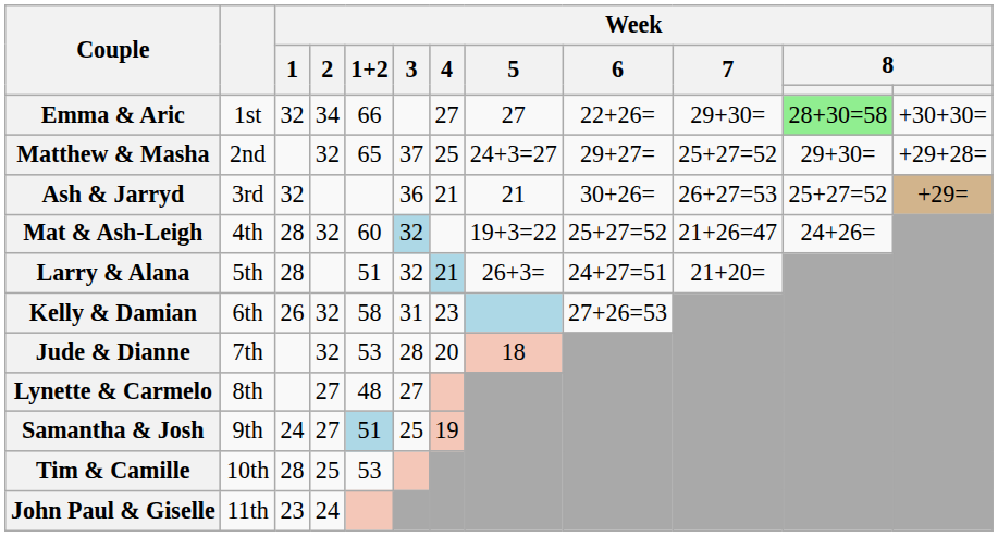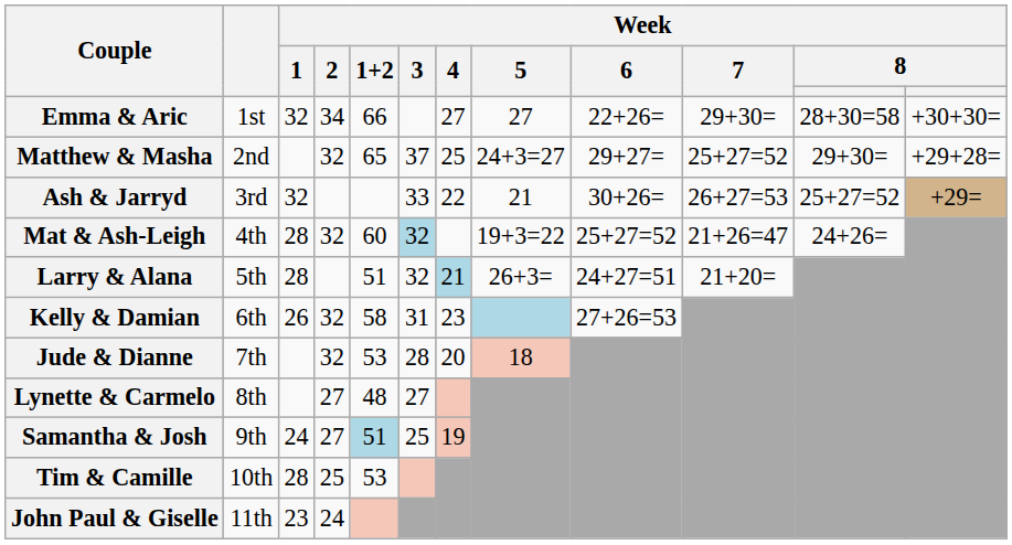Emma & Aric | column 11: lightgreen background -> no background
Ash & Jarryd | Week / 3: 36 -> 33
Ash & Jarryd | Week / 4: 21 -> 22
